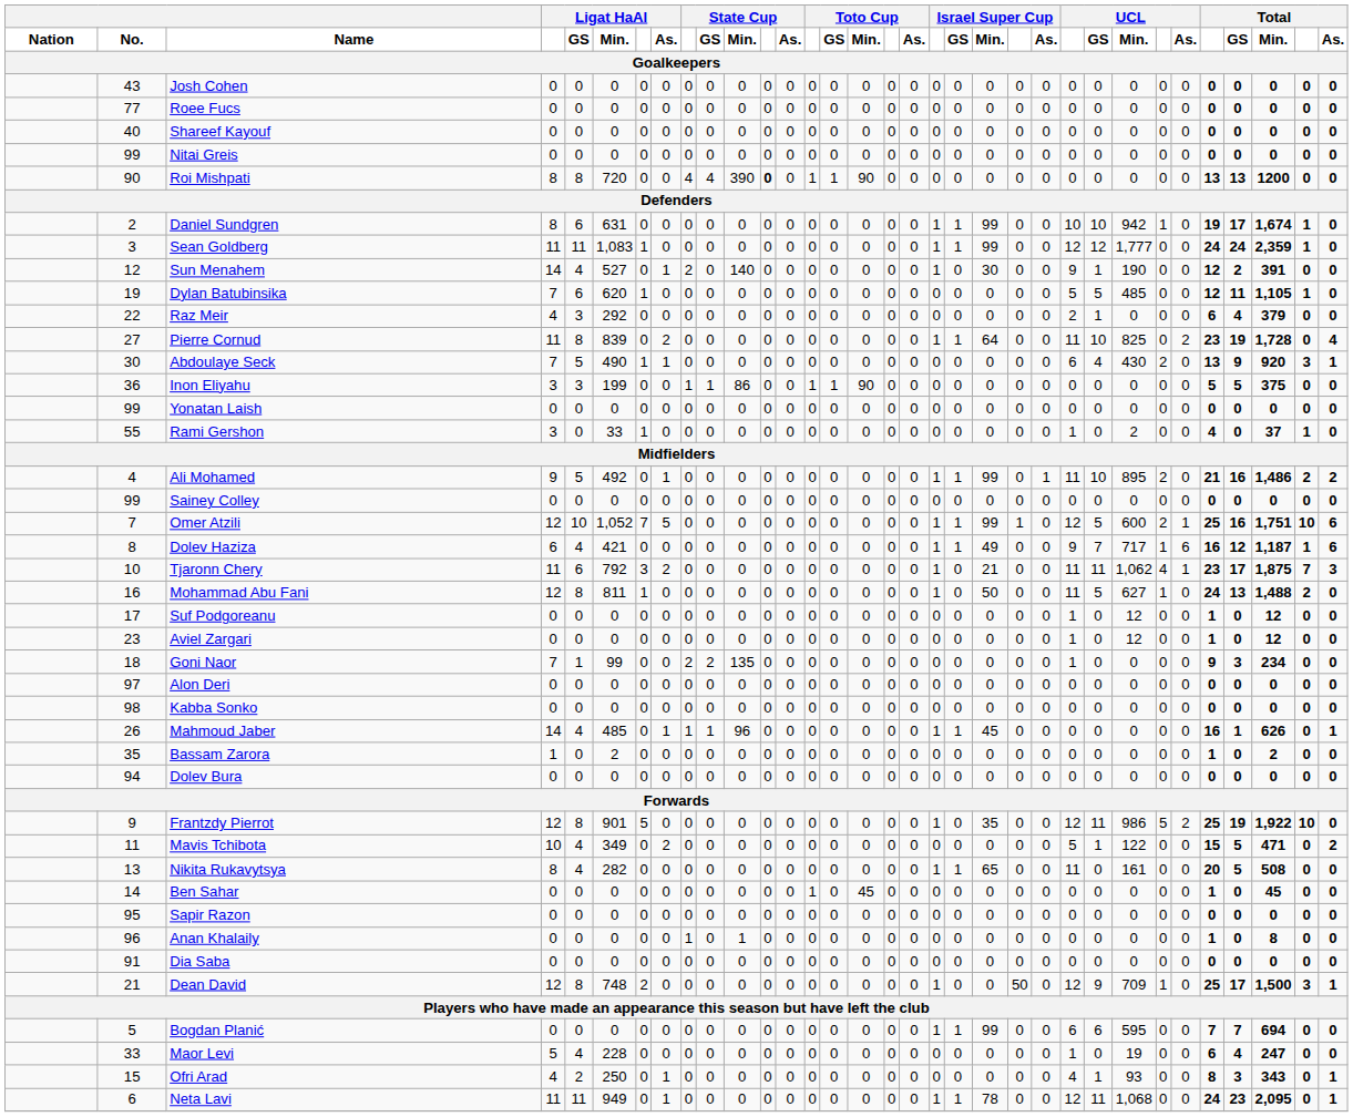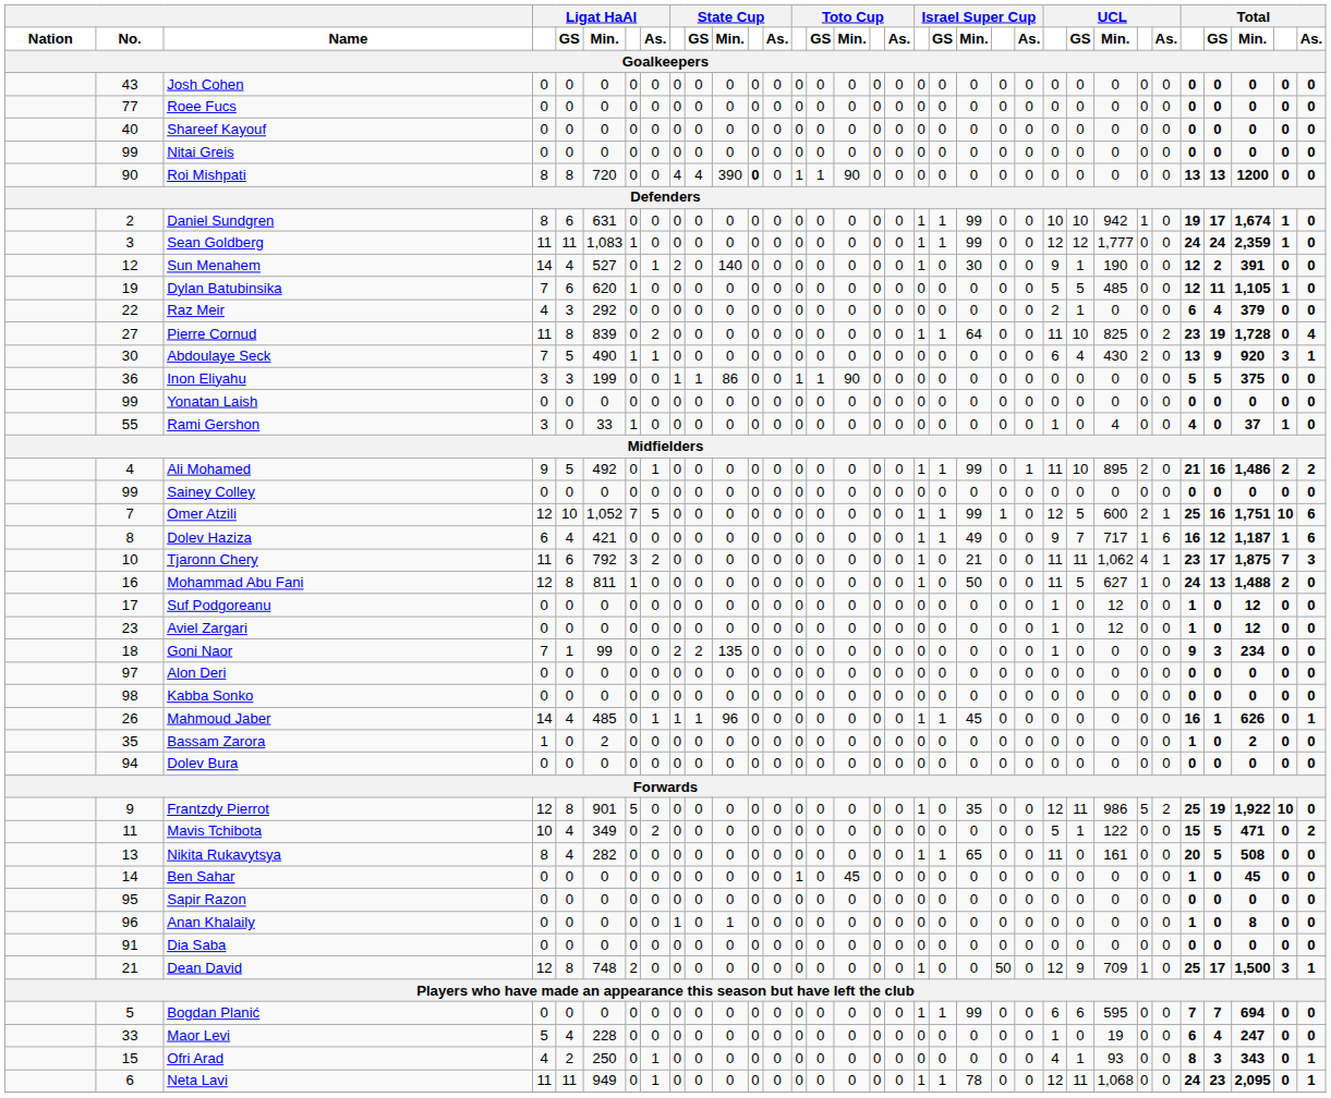Rami Gershon | UCL / Min.: 2 -> 4
